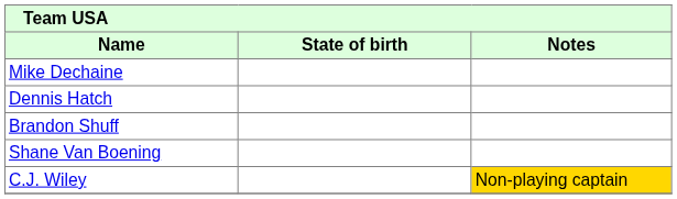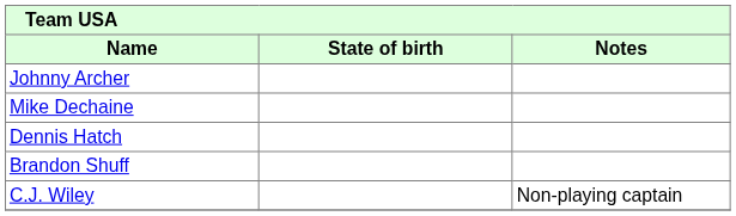+ row: Johnny Archer
- row: Shane Van Boening
C.J. Wiley | Notes: gold background -> no background
